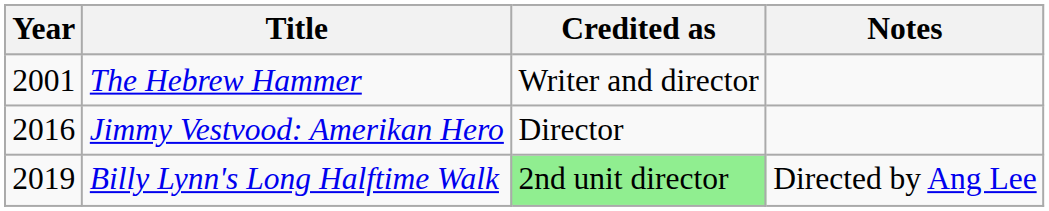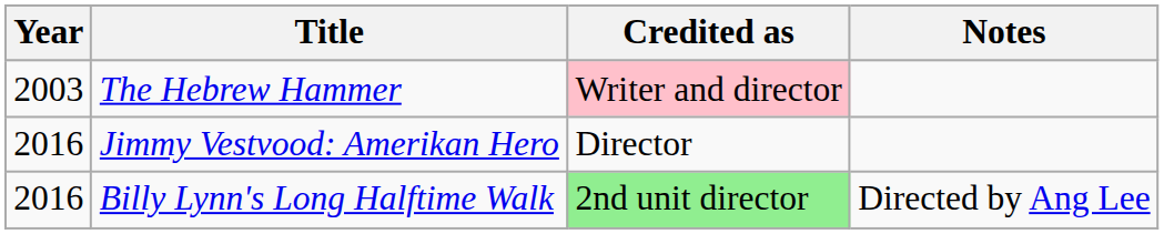The Hebrew Hammer | Year: 2001 -> 2003
The Hebrew Hammer | Credited as: no background -> pink background
Billy Lynn's Long Halftime Walk | Year: 2019 -> 2016
